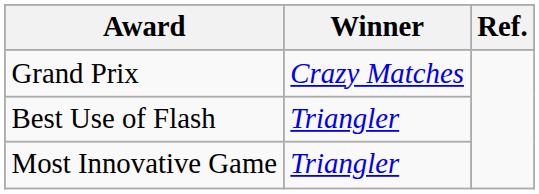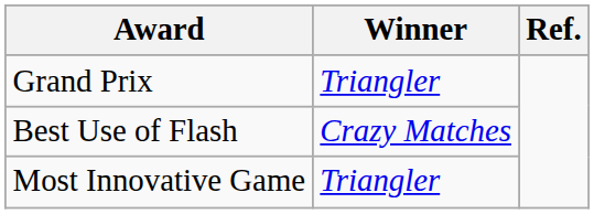Grand Prix | Winner: Crazy Matches -> Triangler
Best Use of Flash | Winner: Triangler -> Crazy Matches
